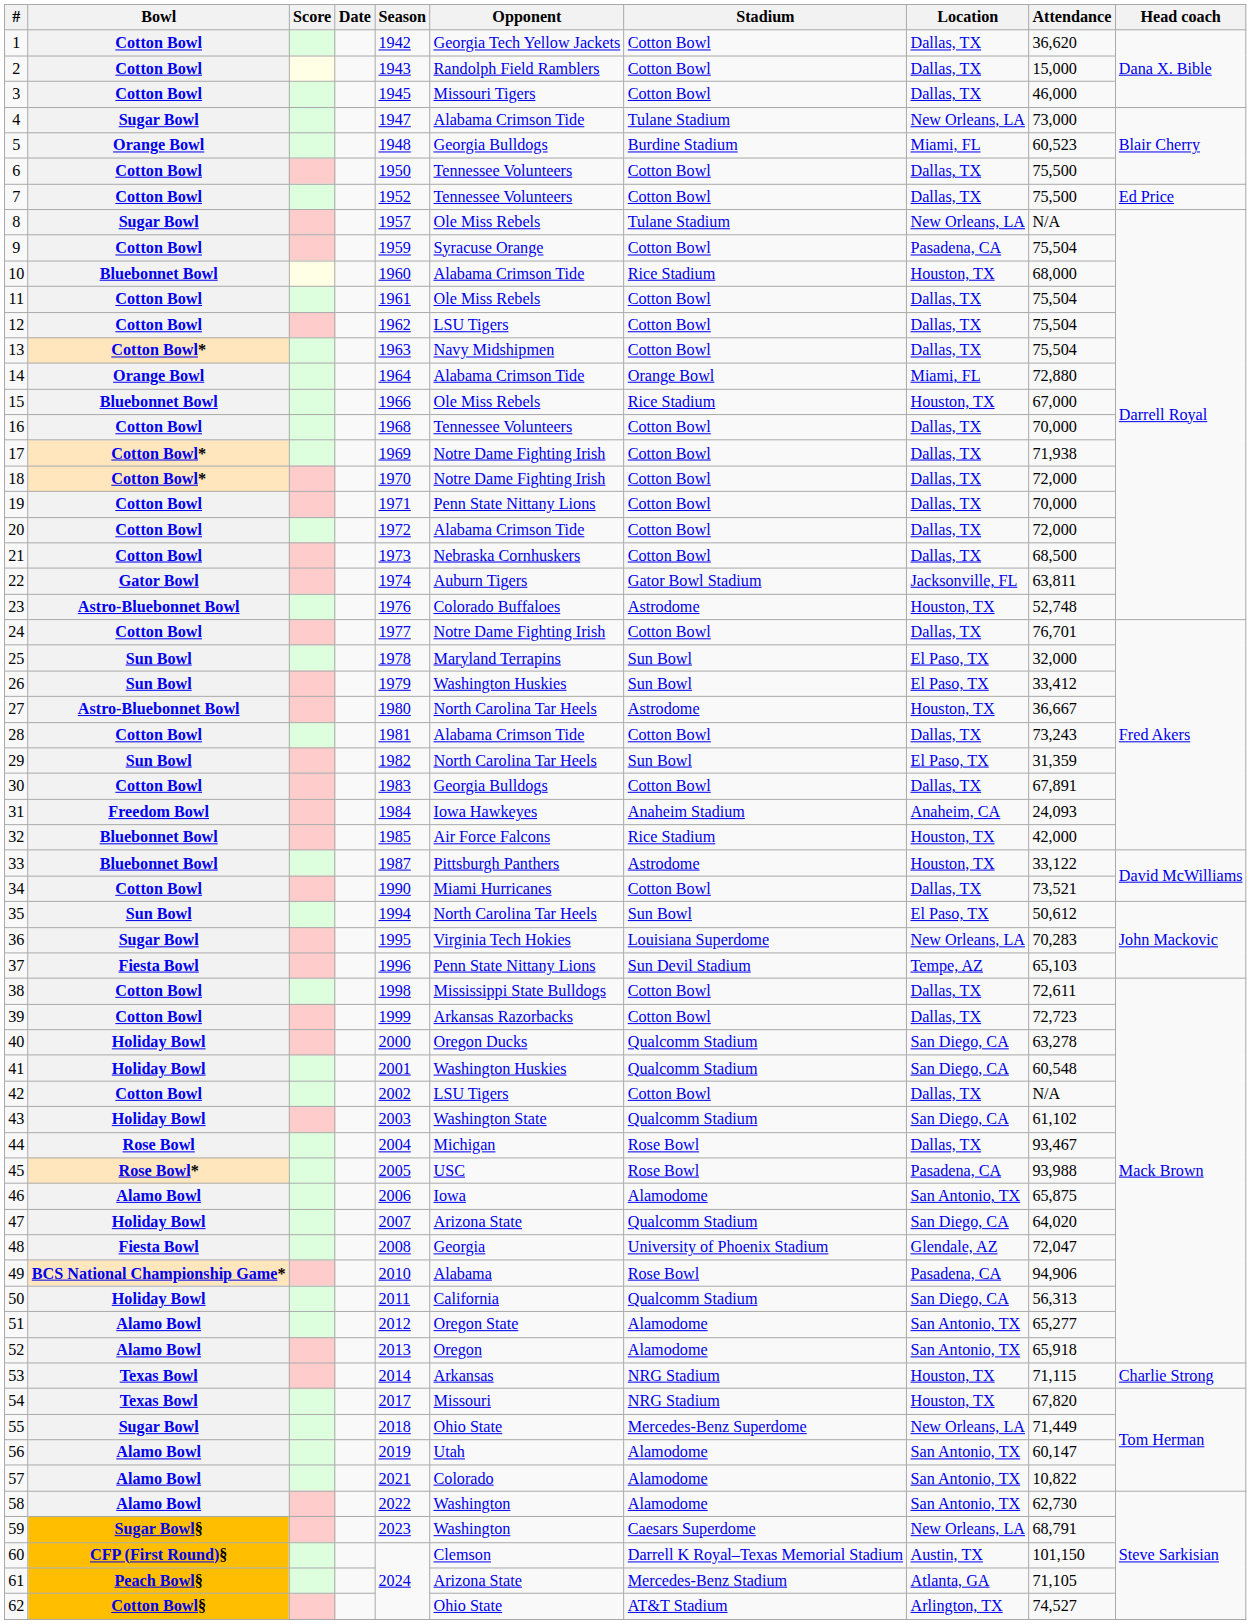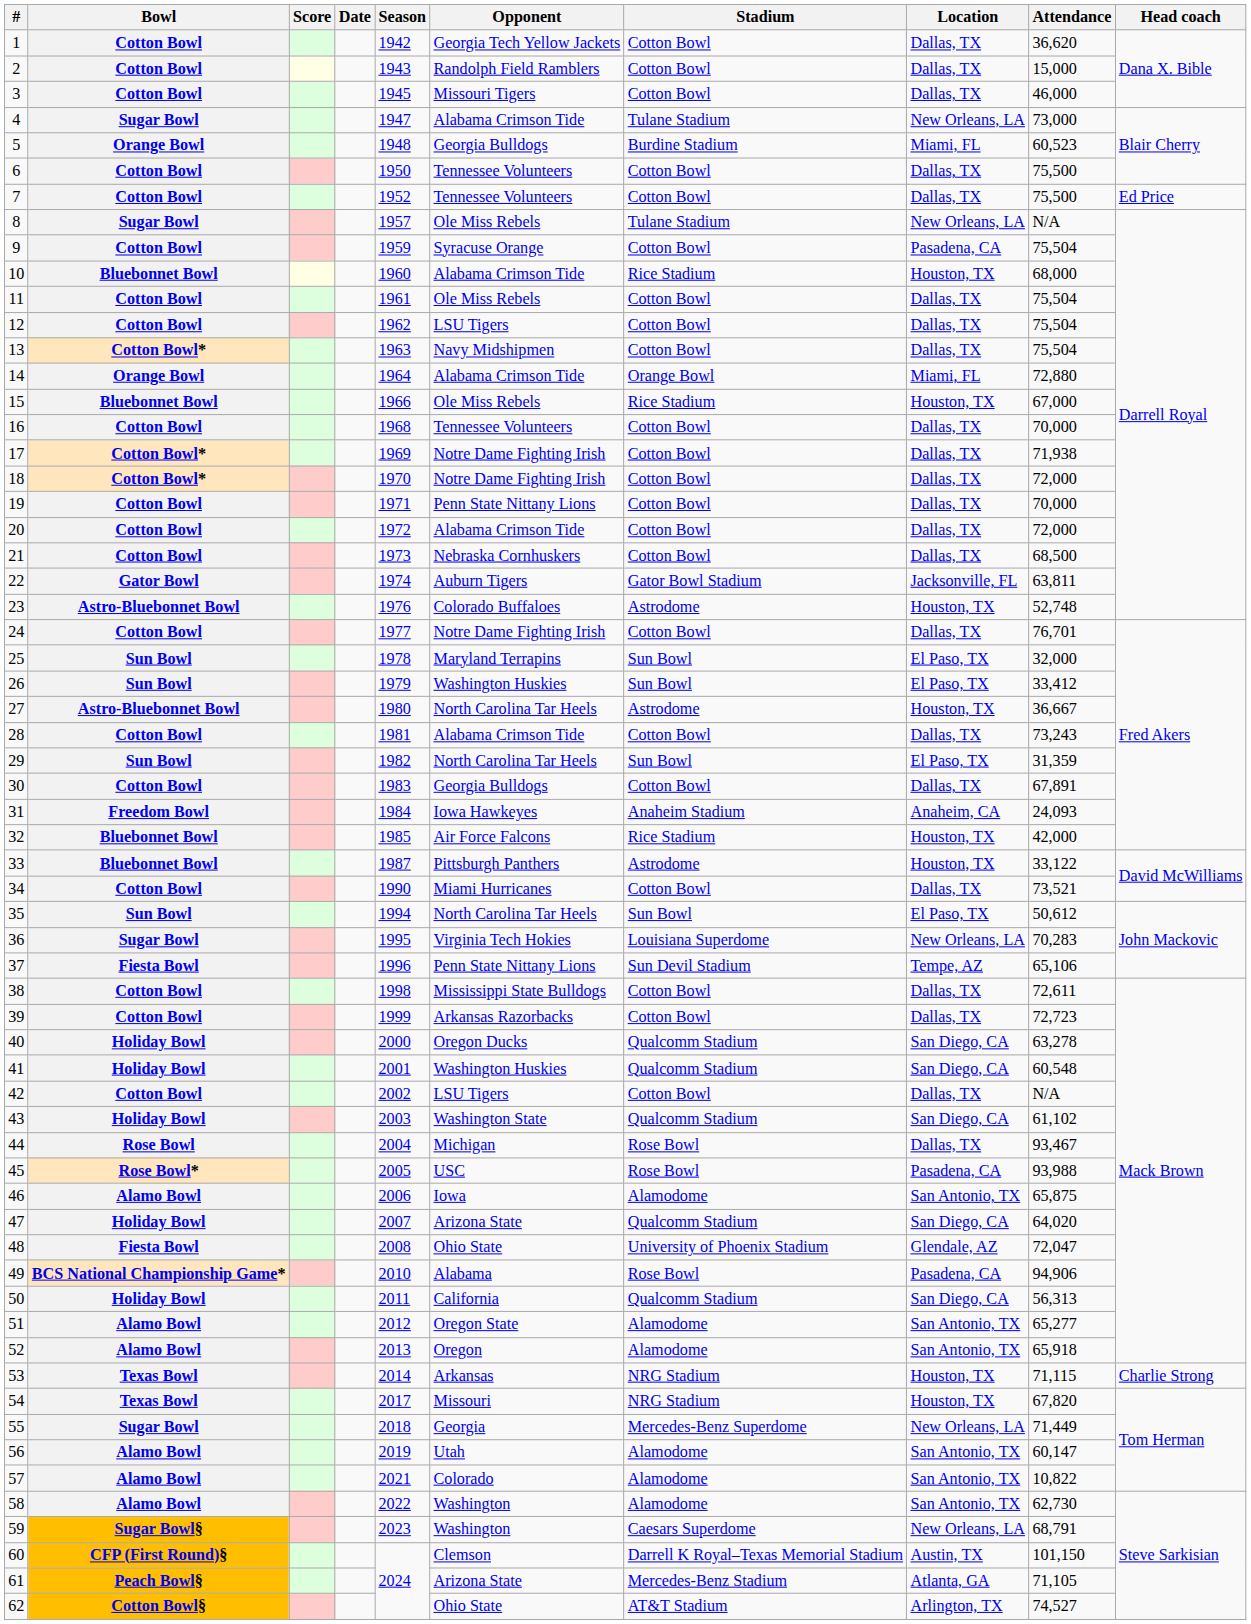37 | Attendance: 65,103 -> 65,106
48 | Opponent: Georgia -> Ohio State
55 | Opponent: Ohio State -> Georgia
